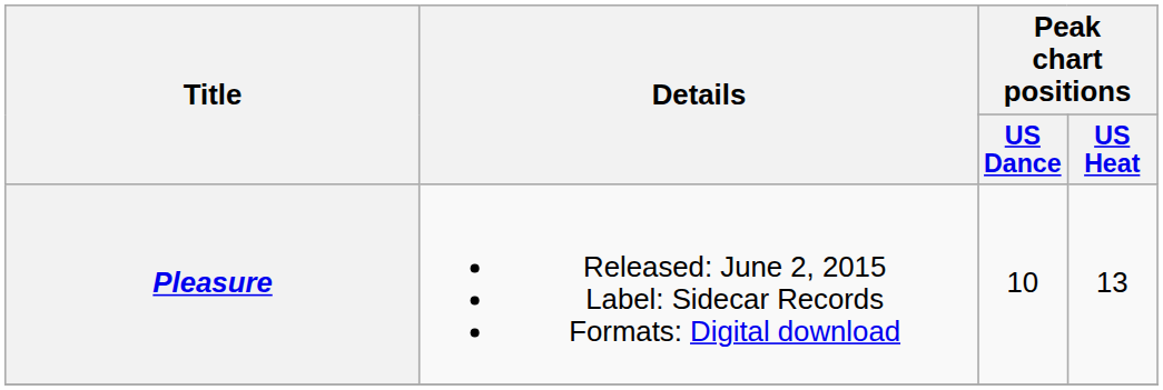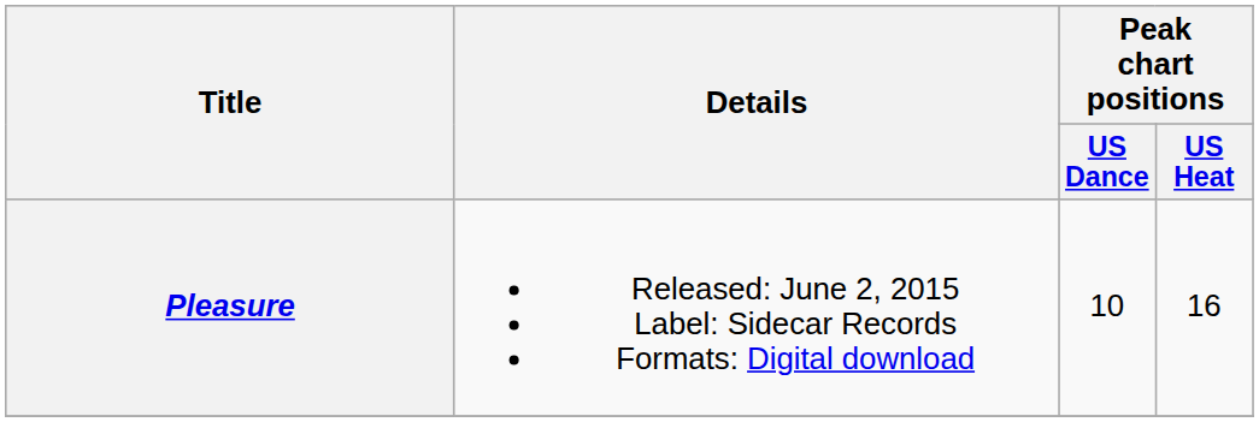Pleasure | Peak chart positions / US Heat: 13 -> 16
